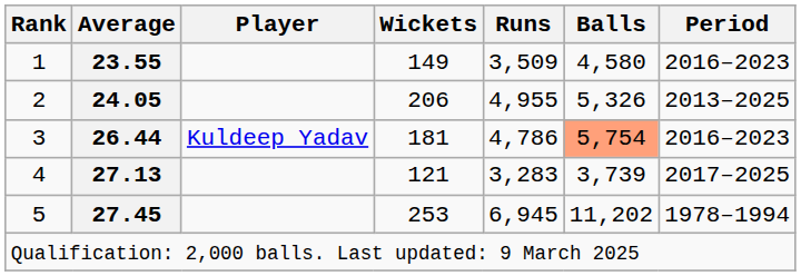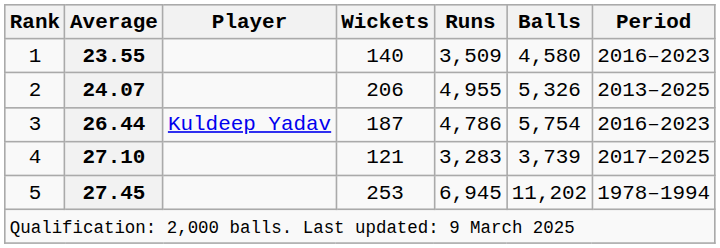1 | Wickets: 149 -> 140
2 | Average: 24.05 -> 24.07
3 | Wickets: 181 -> 187
3 | Balls: lightsalmon background -> no background
4 | Average: 27.13 -> 27.10
